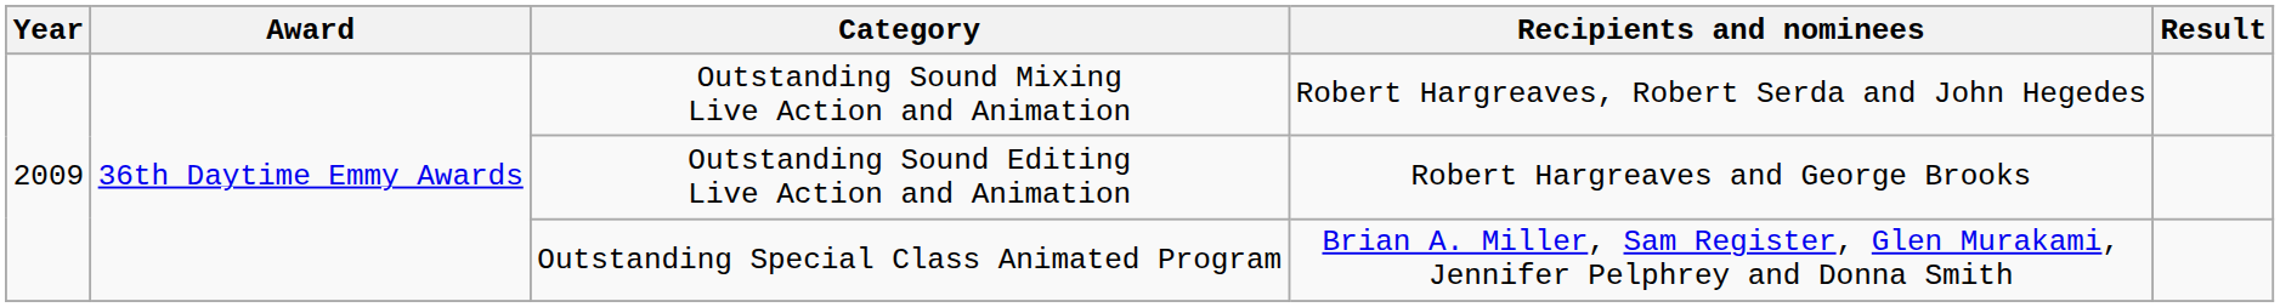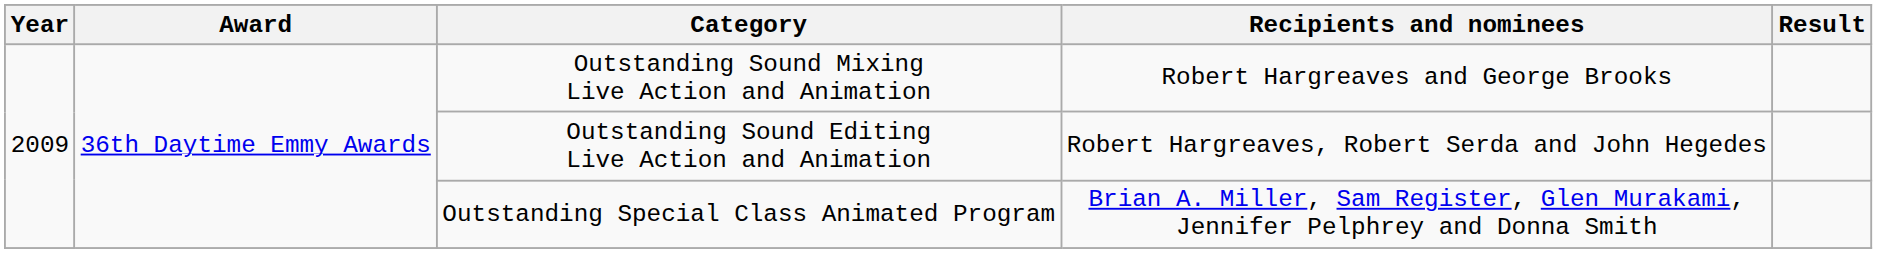Outstanding Sound Mixing Live Action and Animation | Recipients and nominees: Robert Hargreaves, Robert Serda and John Hegedes -> Robert Hargreaves and George Brooks
Outstanding Sound Editing Live Action and Animation | Recipients and nominees: Robert Hargreaves and George Brooks -> Robert Hargreaves, Robert Serda and John Hegedes
